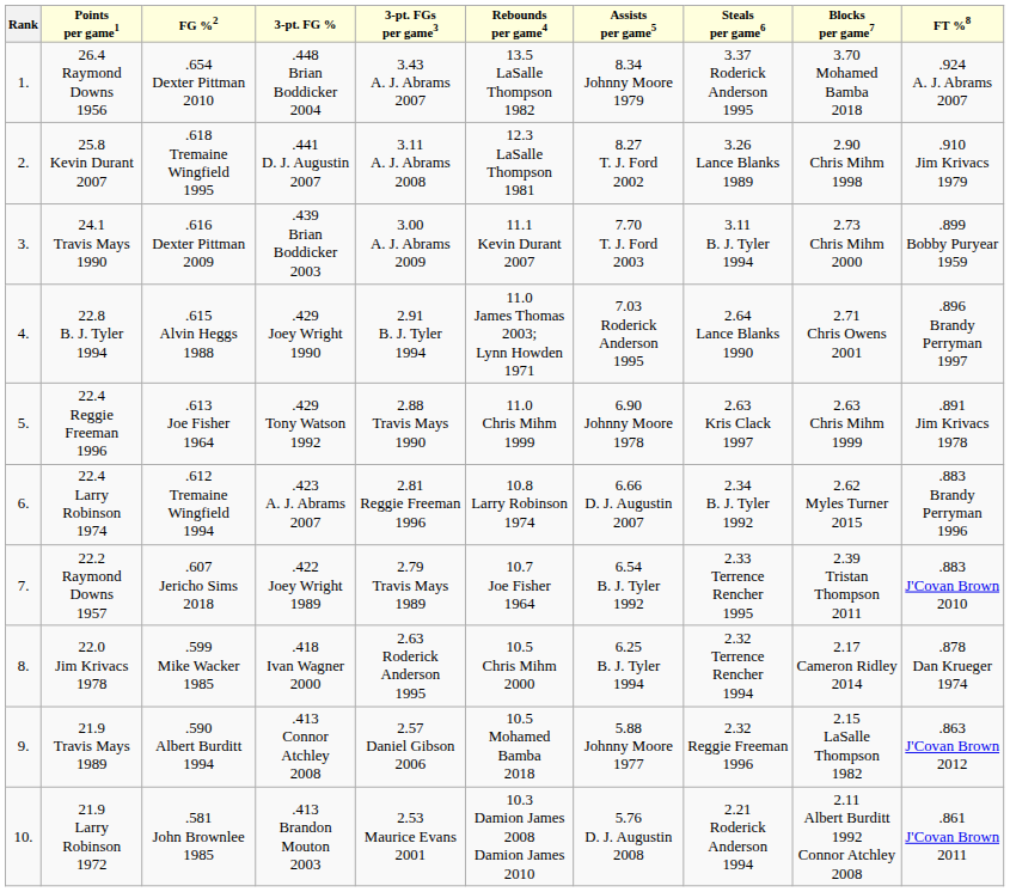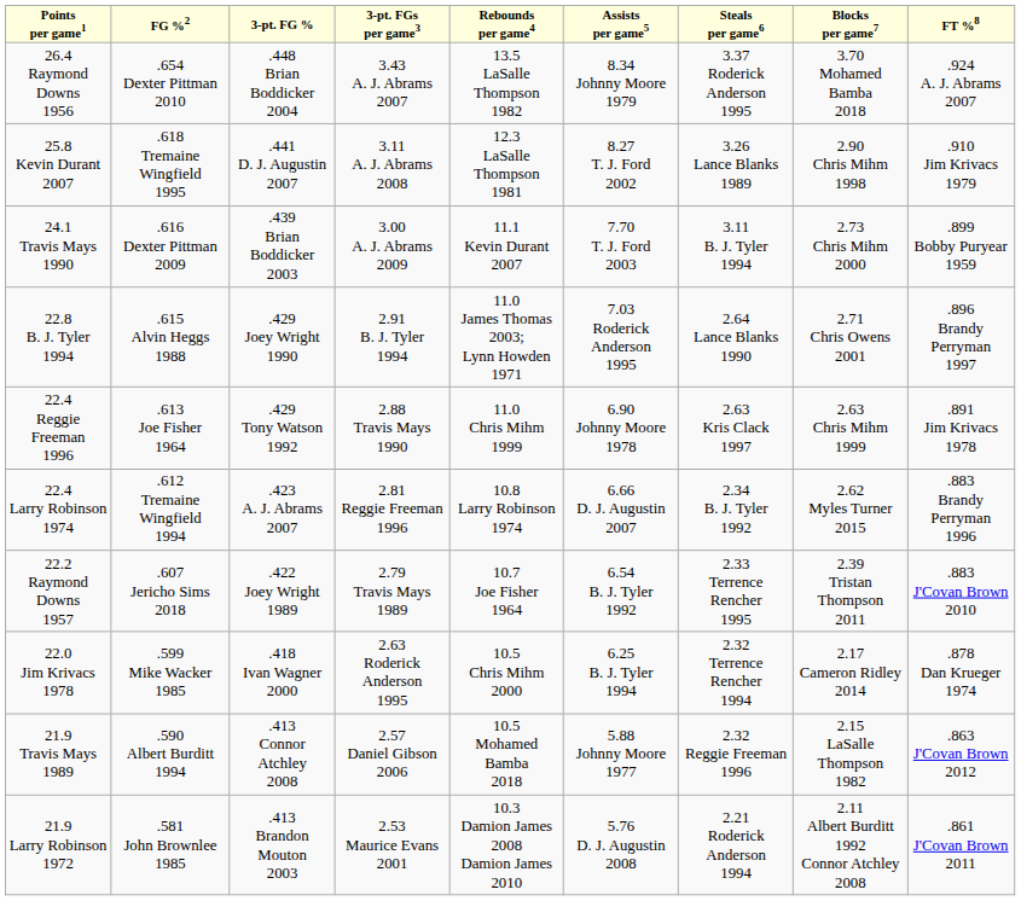- column: Rank | 1. | 2. | 3. | 4. | 5. | 6. | 7. | 8. | 9. | 10.
